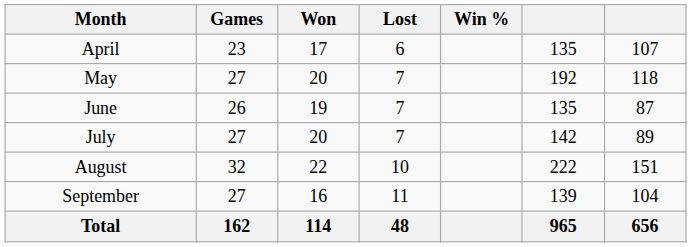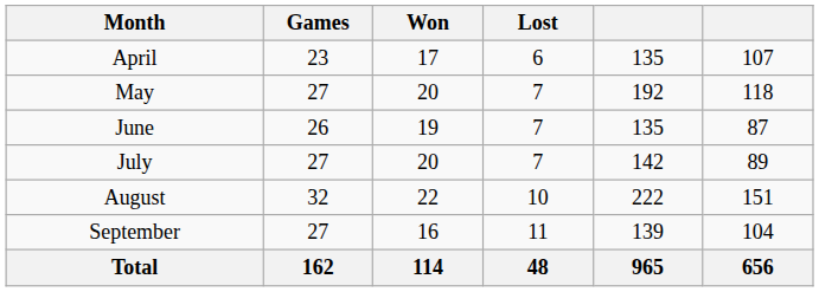- column: Win %
